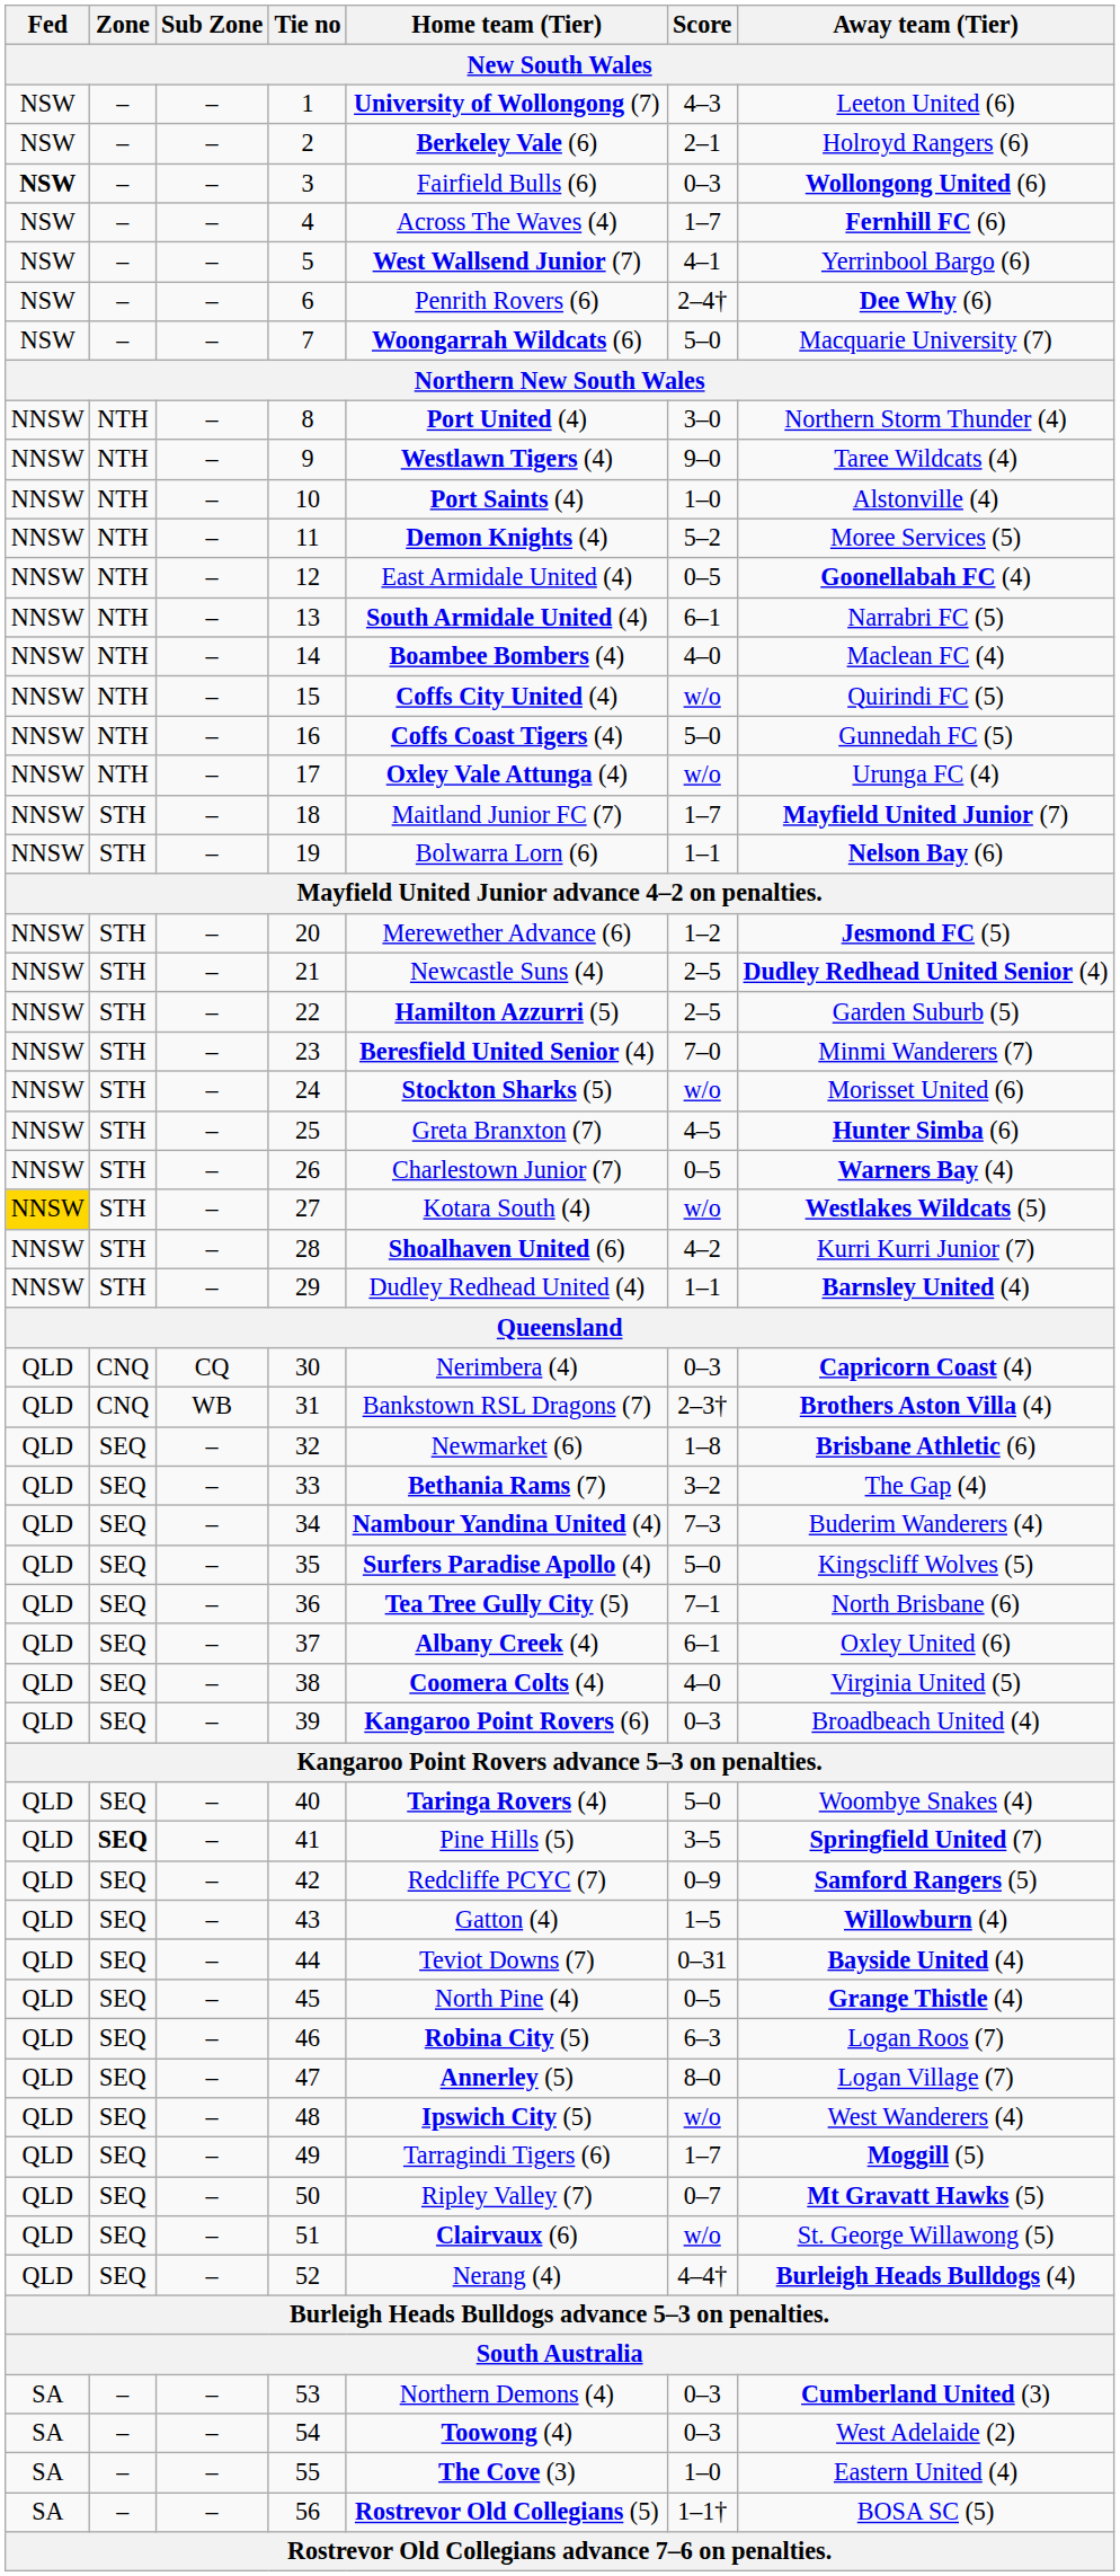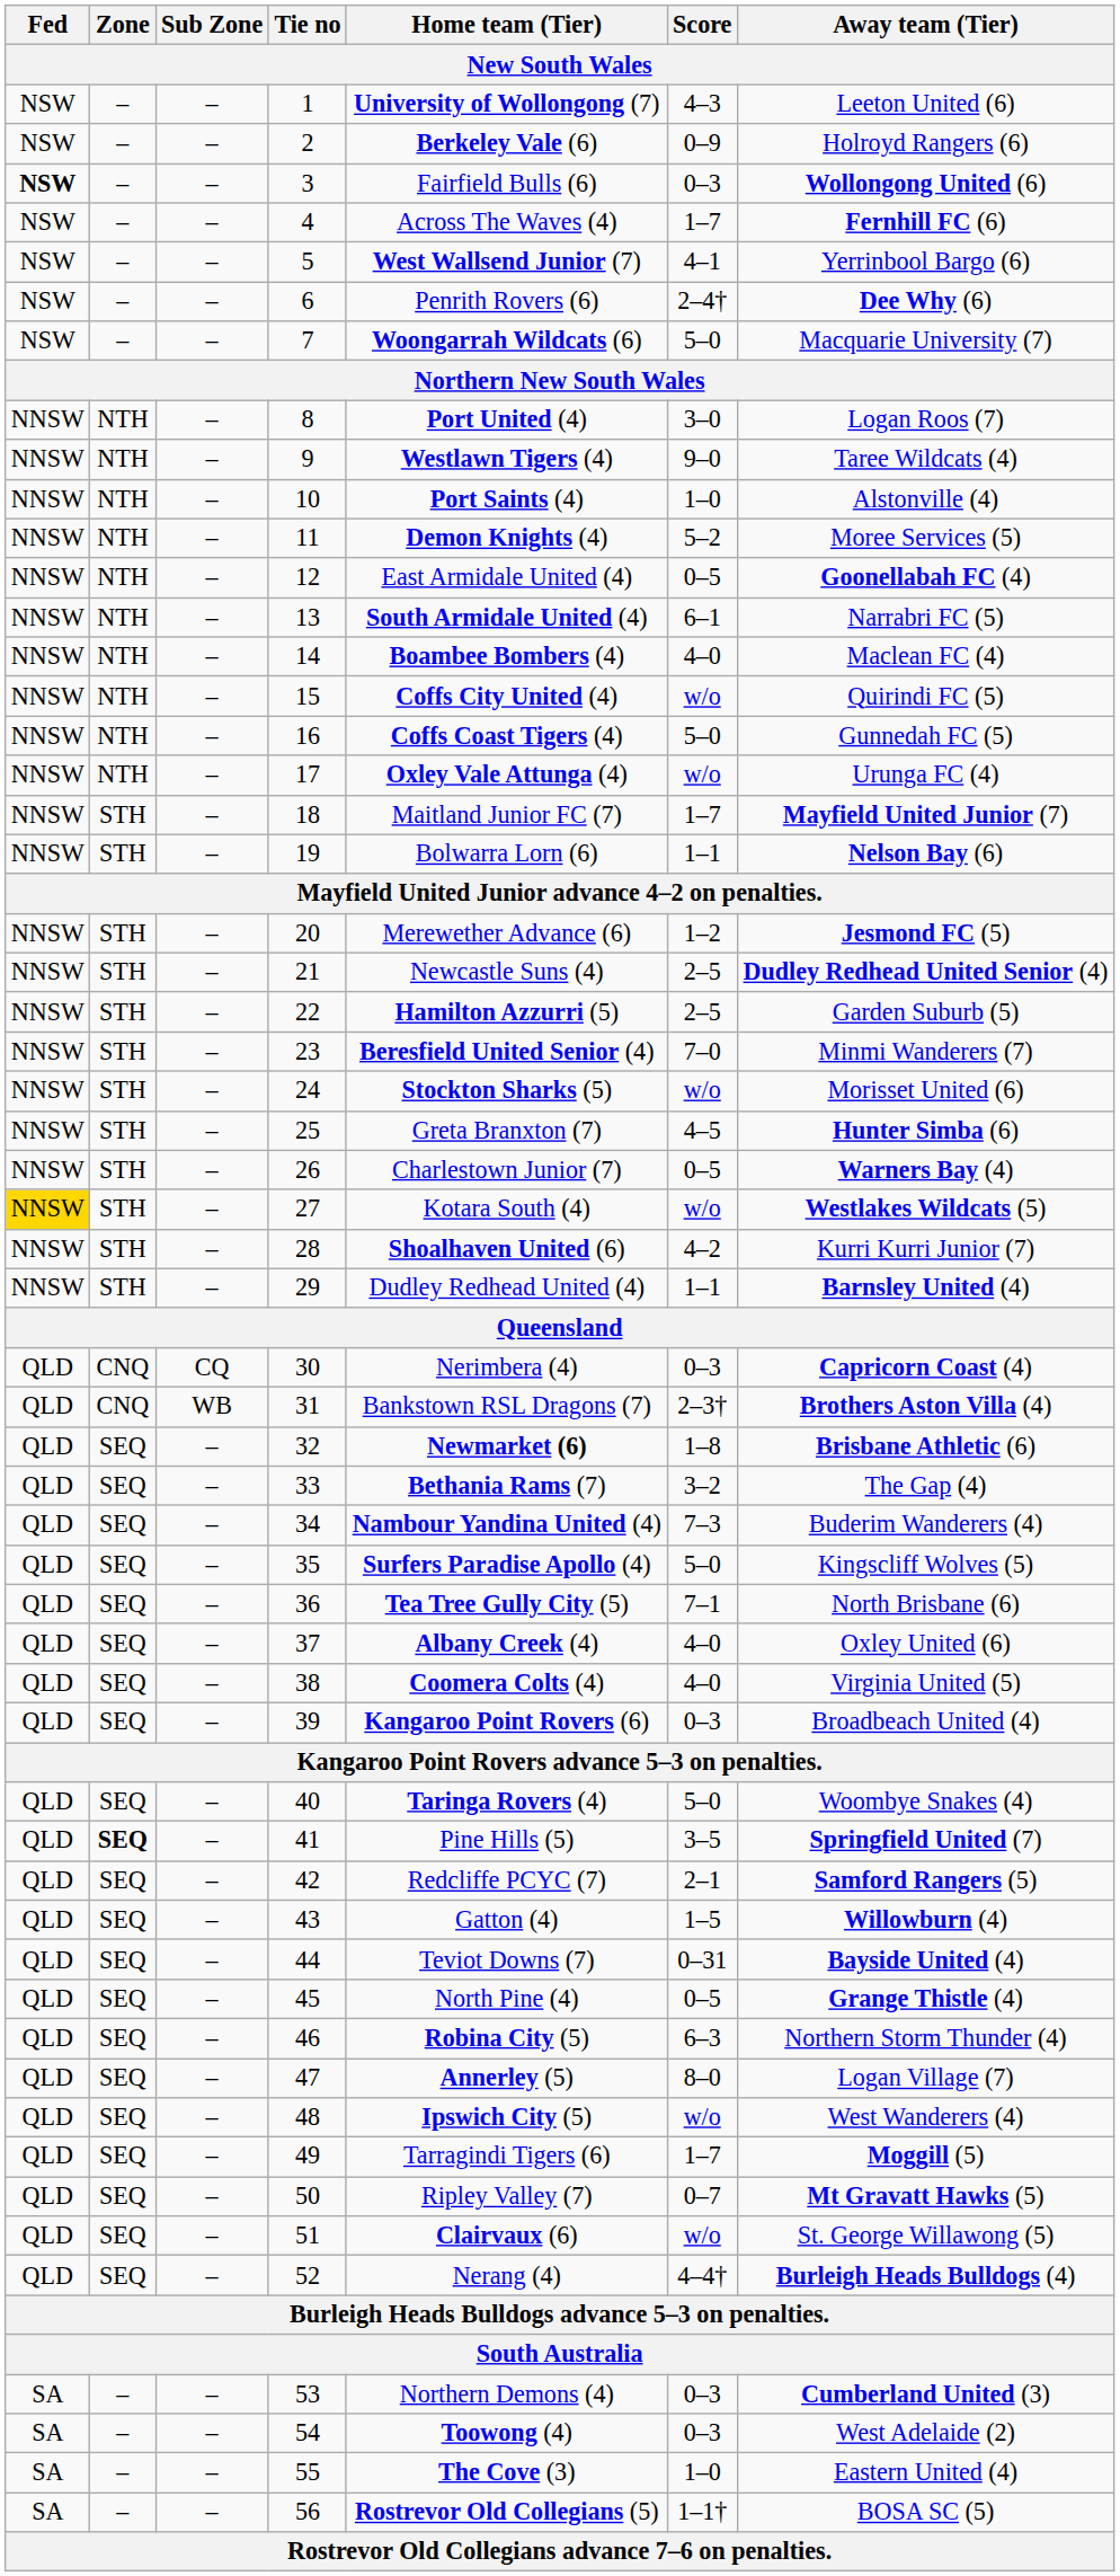2 | Score: 2–1 -> 0–9
8 | Away team (Tier): Northern Storm Thunder (4) -> Logan Roos (7)
32 | Home team (Tier): normal -> bold
37 | Score: 6–1 -> 4–0
42 | Score: 0–9 -> 2–1
46 | Away team (Tier): Logan Roos (7) -> Northern Storm Thunder (4)
